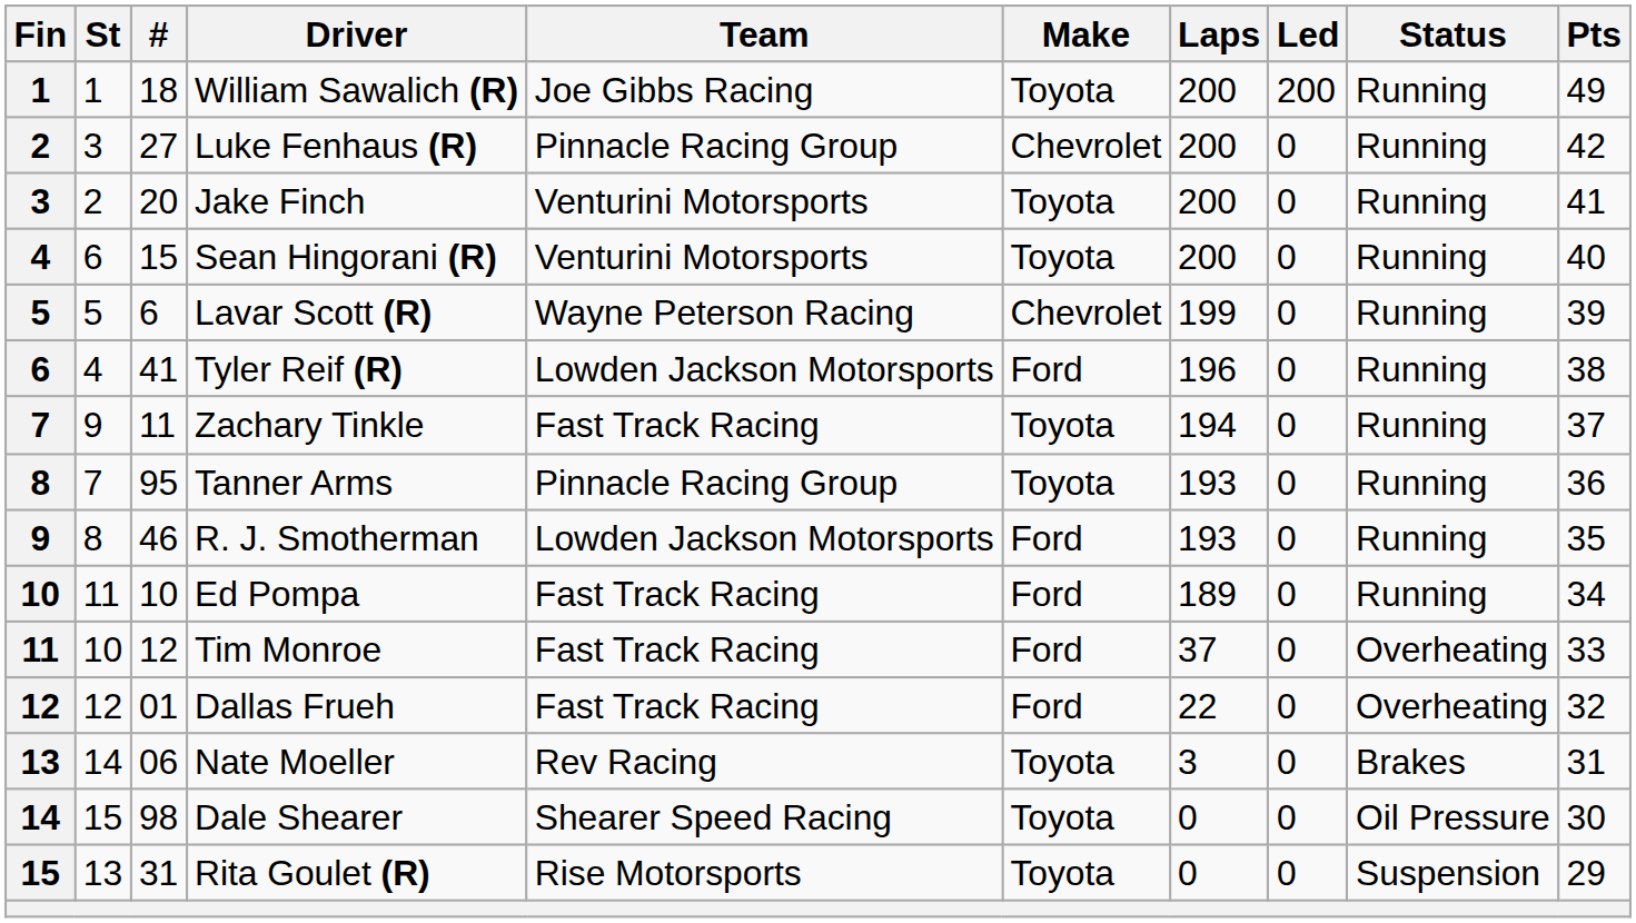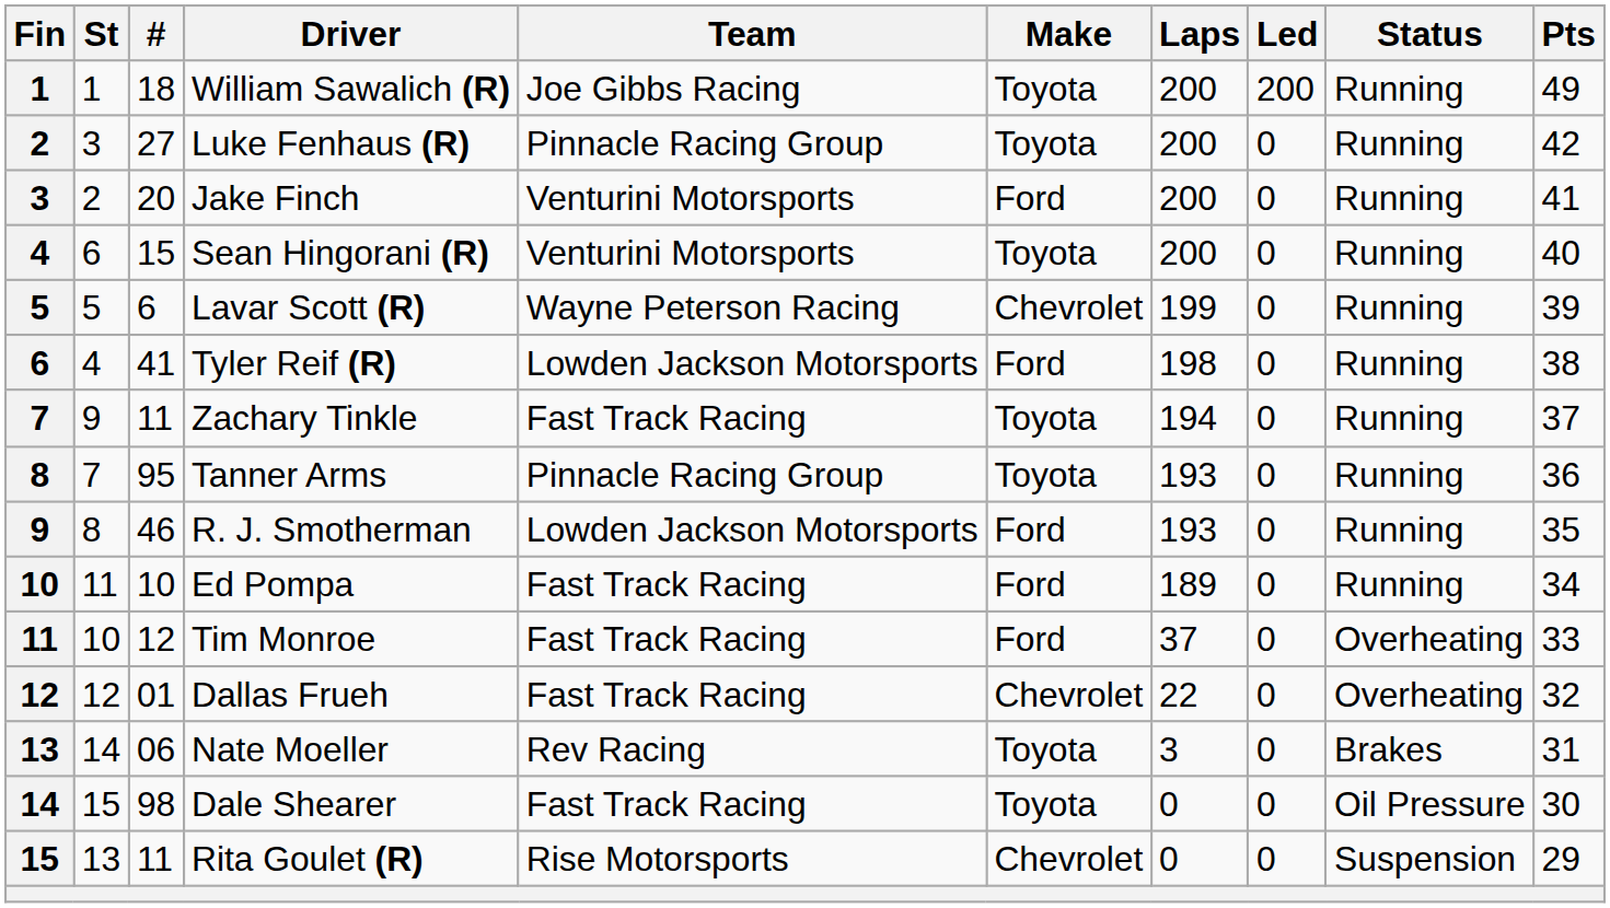Luke Fenhaus (R) | Make: Chevrolet -> Toyota
Jake Finch | Make: Toyota -> Ford
Tyler Reif (R) | Laps: 196 -> 198
Dallas Frueh | Make: Ford -> Chevrolet
Dale Shearer | Team: Shearer Speed Racing -> Fast Track Racing
Rita Goulet (R) | #: 31 -> 11
Rita Goulet (R) | Make: Toyota -> Chevrolet
